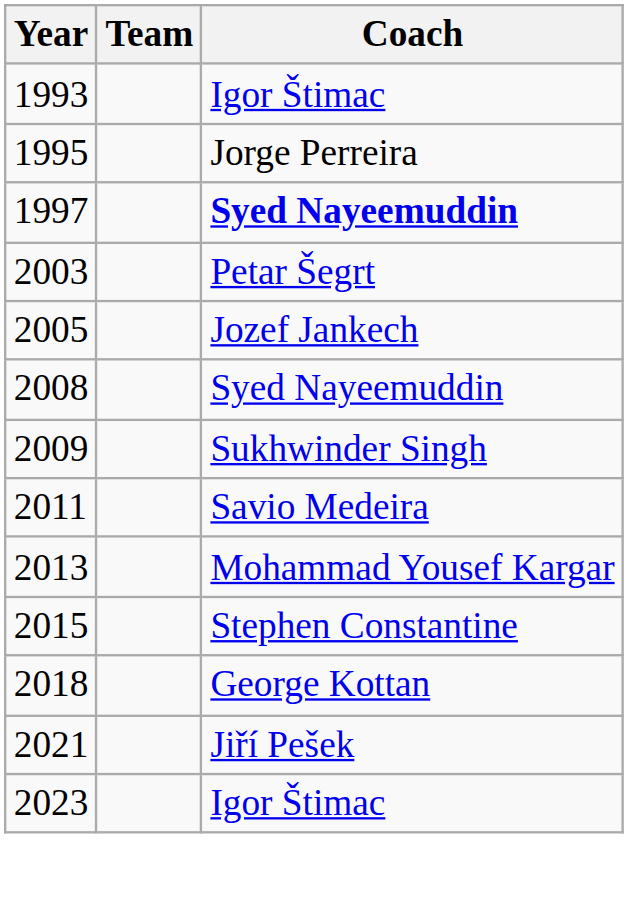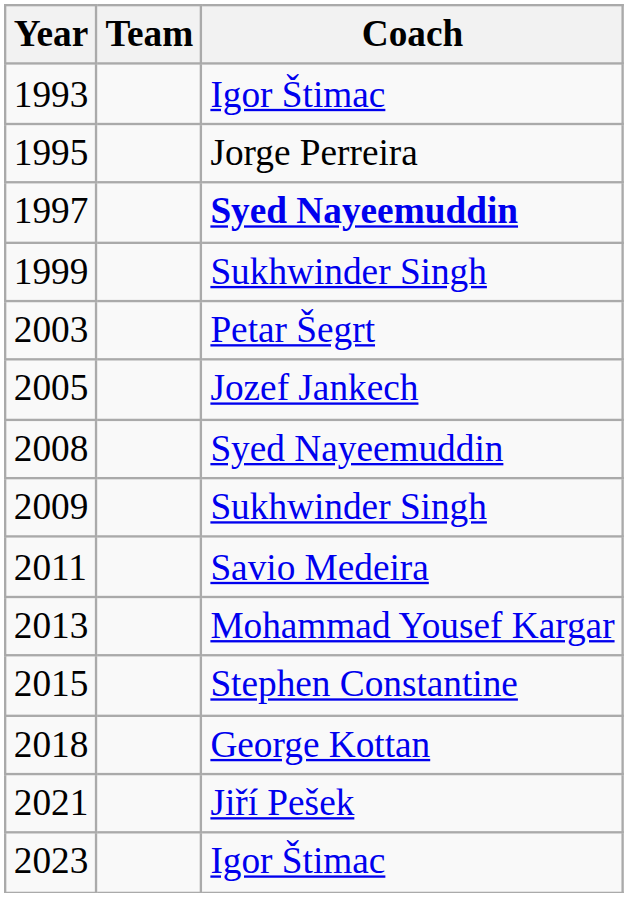+ row: 1999 | Sukhwinder Singh
